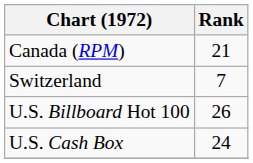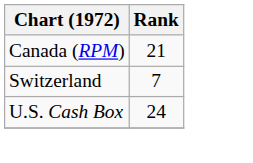- row: U.S. Billboard Hot 100 | 26
